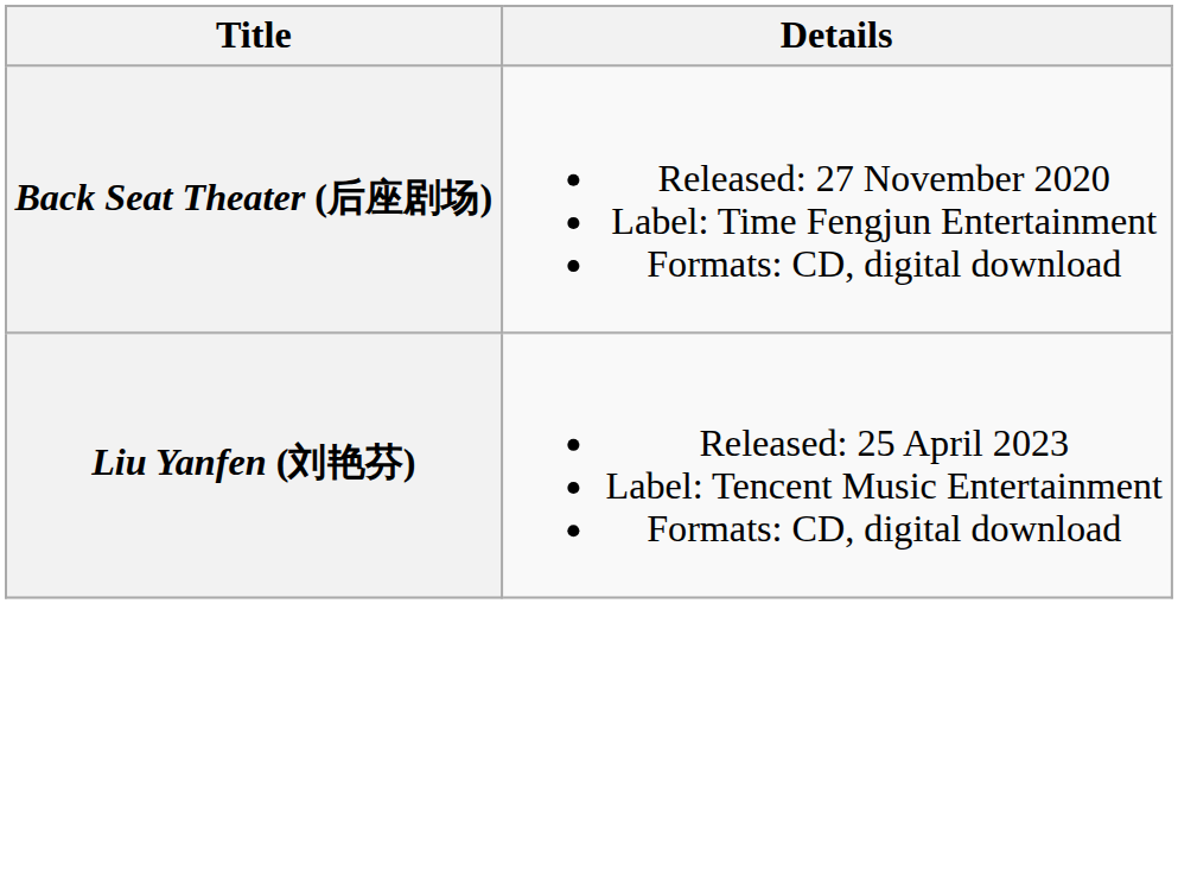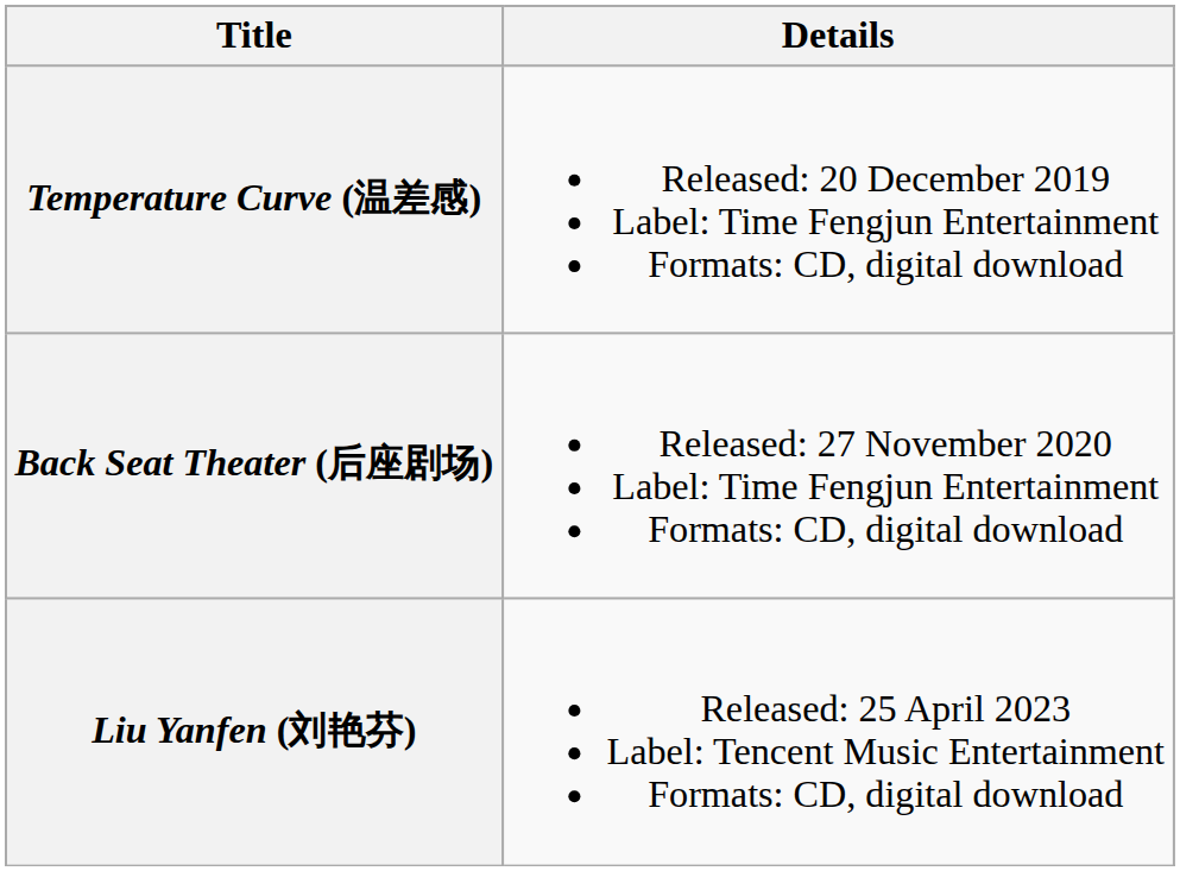+ row: Temperature Curve (温差感) | Released: 20 December 2019 Label: Time Fengjun Entertainment Formats: CD, digital download
